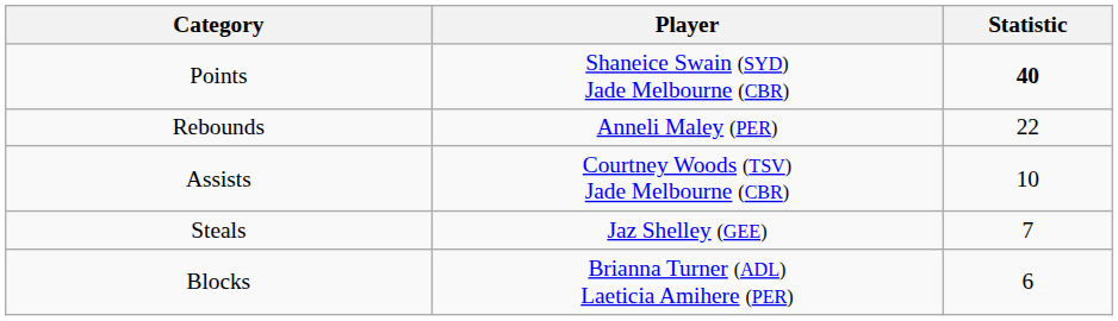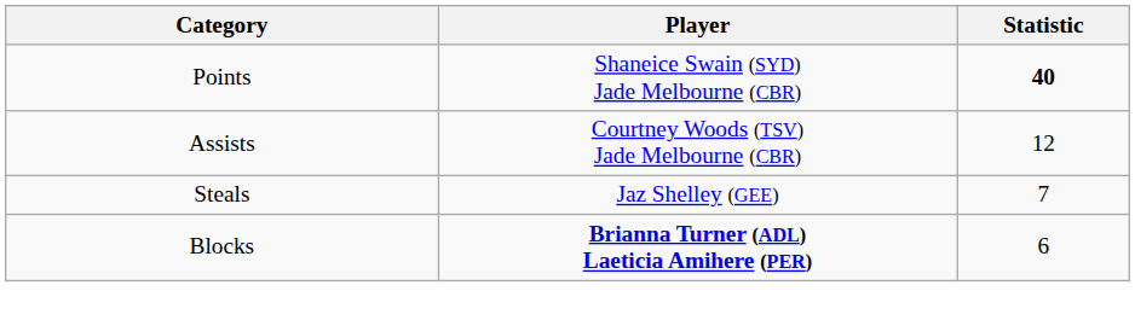- row: Rebounds | Anneli Maley (PER) | 22
Assists | Statistic: 10 -> 12
Blocks | Player: normal -> bold
